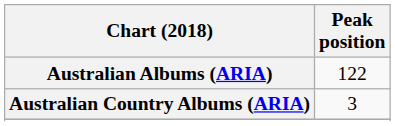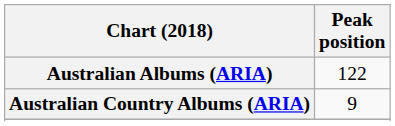Australian Country Albums (ARIA) | Peak position: 3 -> 9
